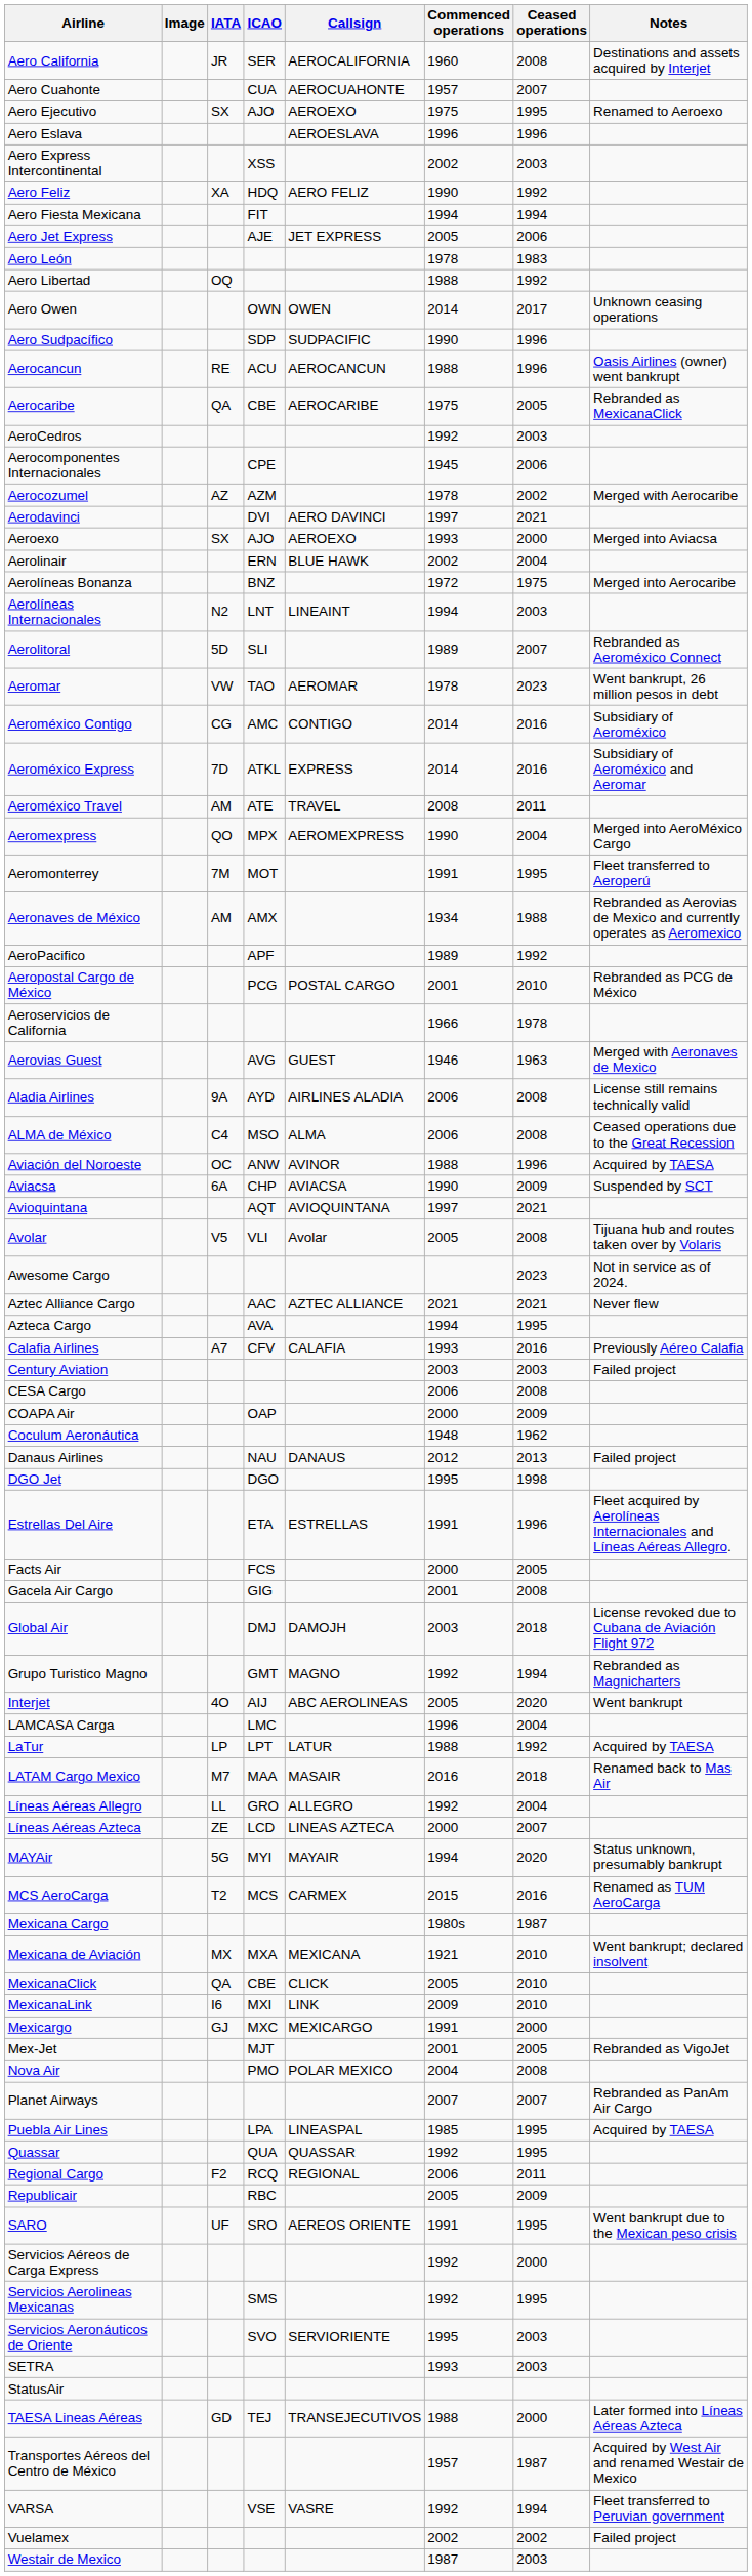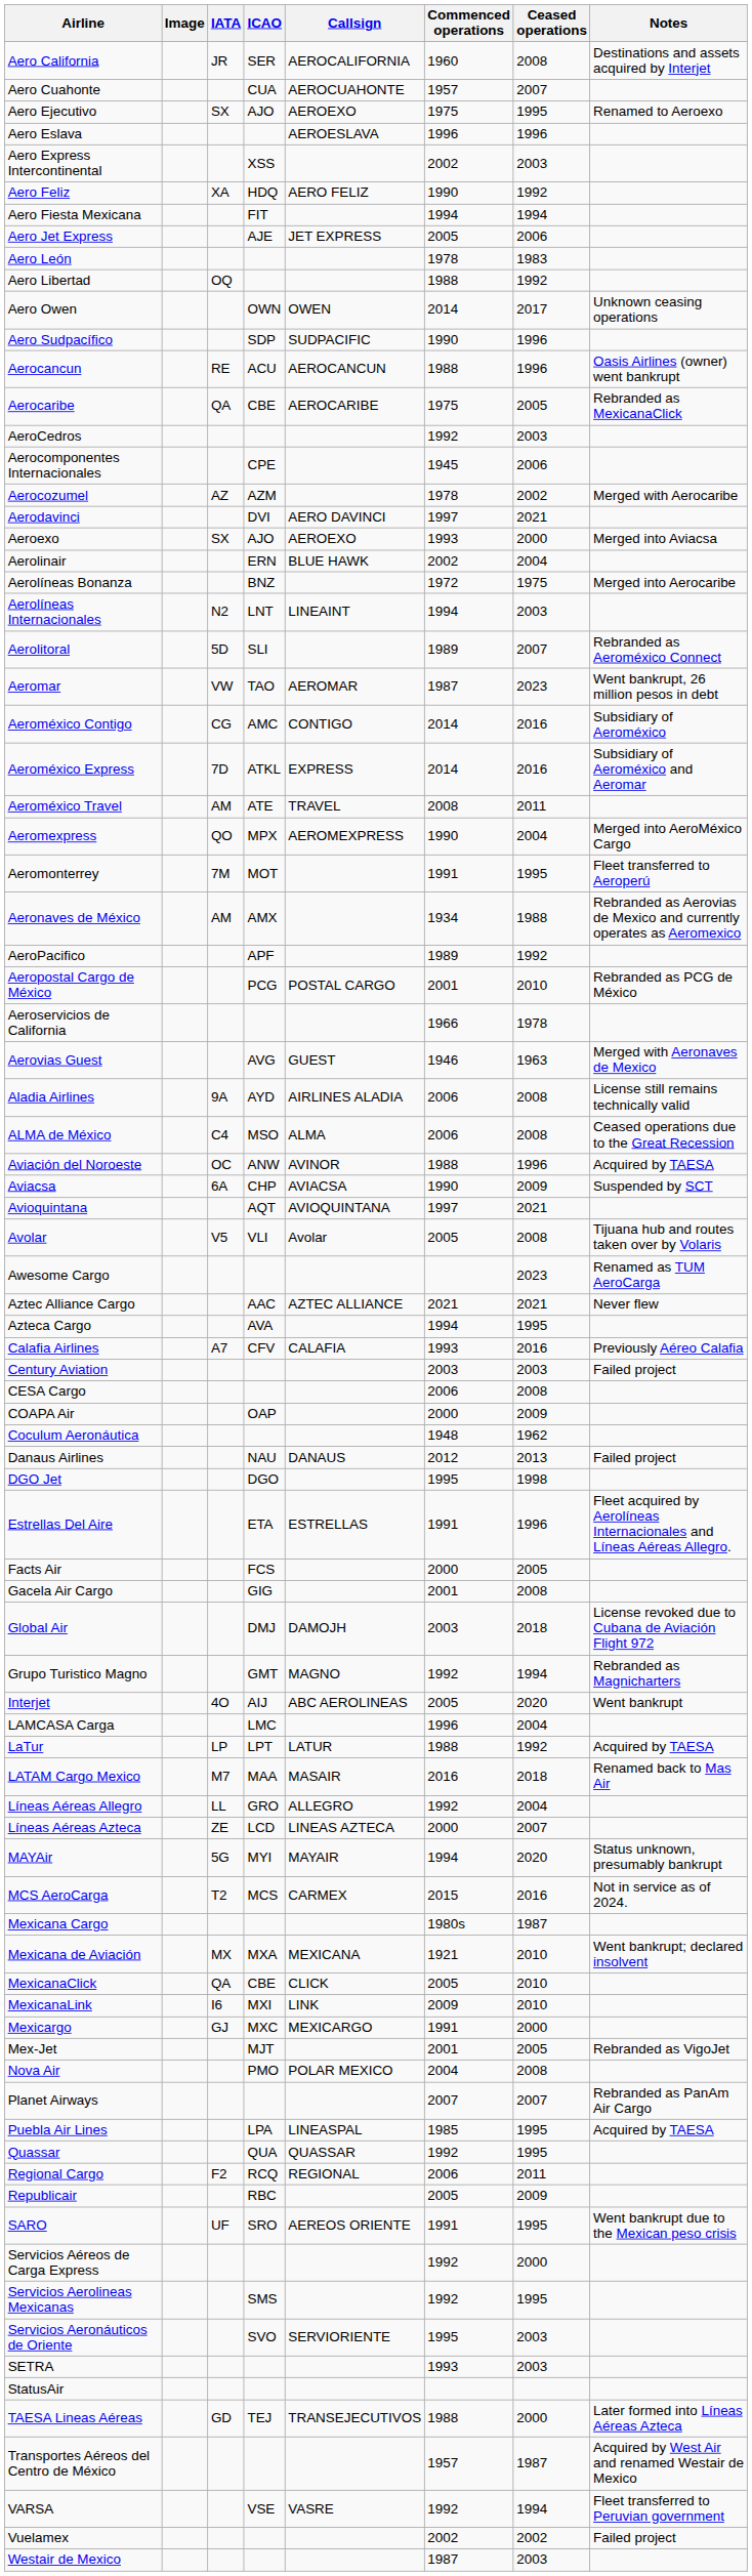Aeromar | Commenced operations: 1978 -> 1987
Awesome Cargo | Notes: Not in service as of 2024. -> Renamed as TUM AeroCarga
MCS AeroCarga | Notes: Renamed as TUM AeroCarga -> Not in service as of 2024.
